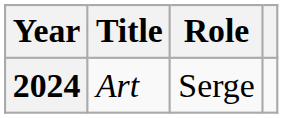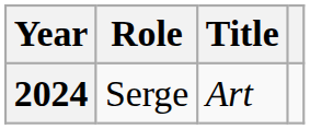columns swapped: Title <-> Role
